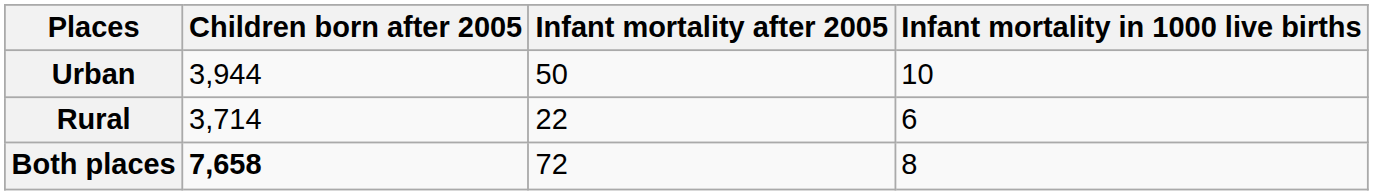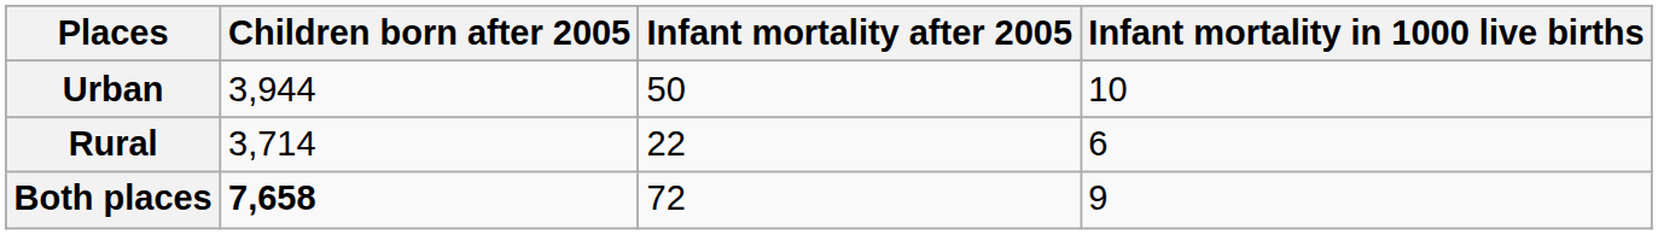Both places | Infant mortality in 1000 live births: 8 -> 9
